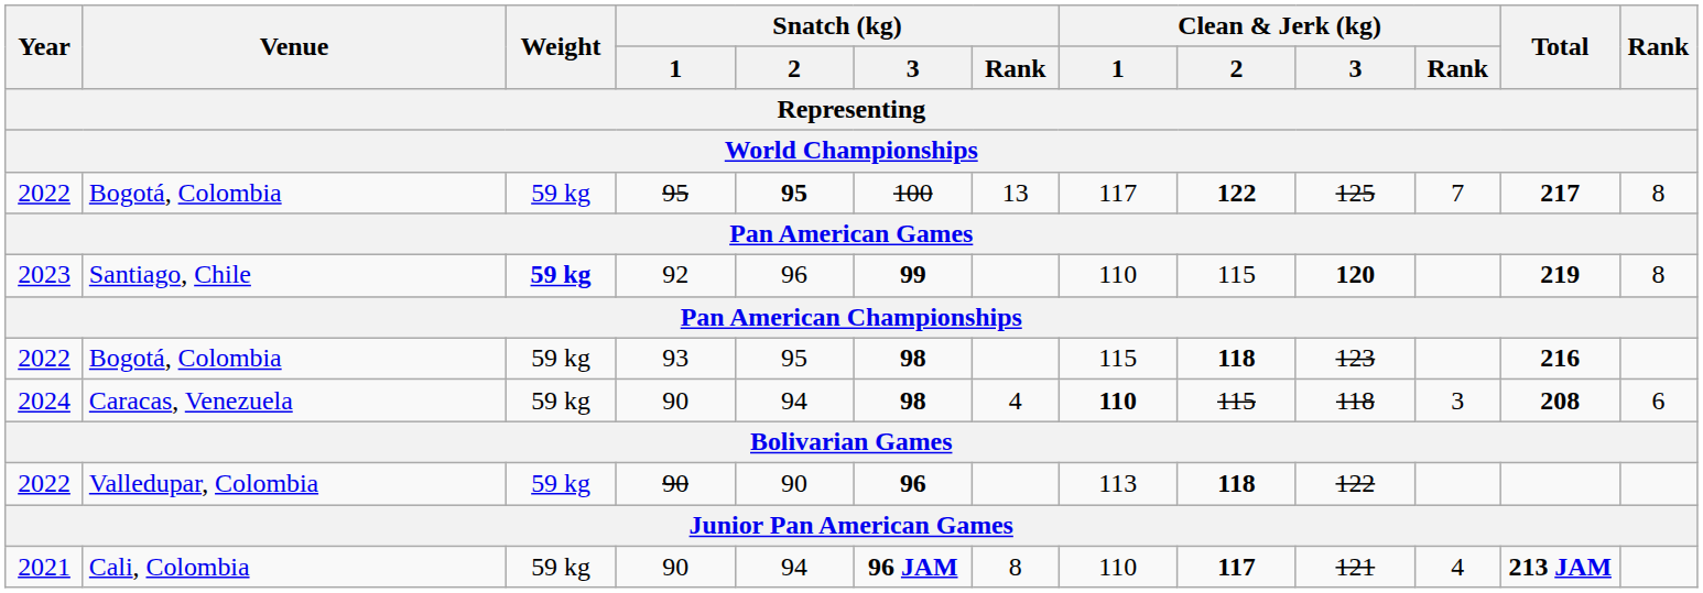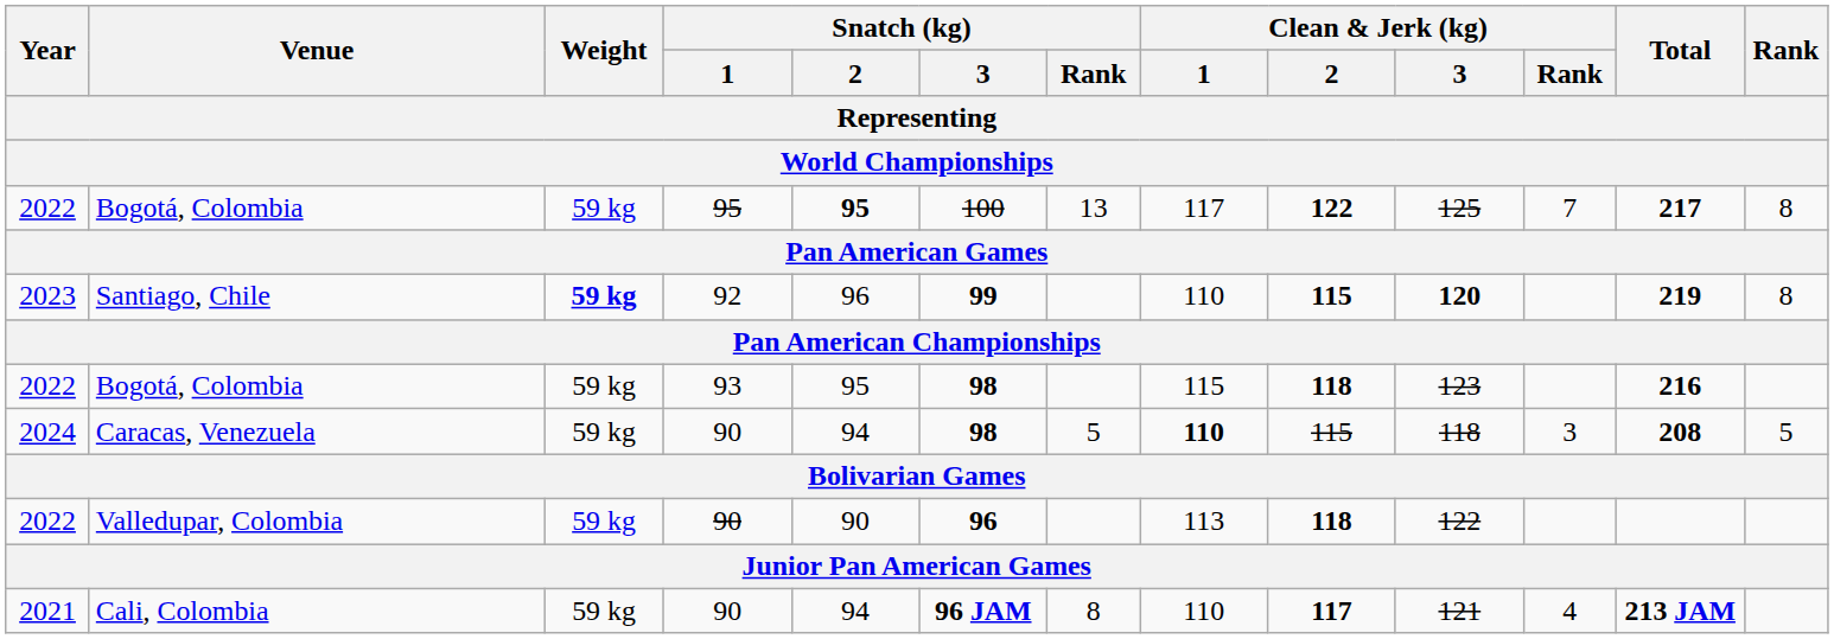Santiago, Chile | Clean & Jerk (kg) / 2: normal -> bold
Caracas, Venezuela | Snatch (kg) / Rank: 4 -> 5
Caracas, Venezuela | Rank: 6 -> 5
